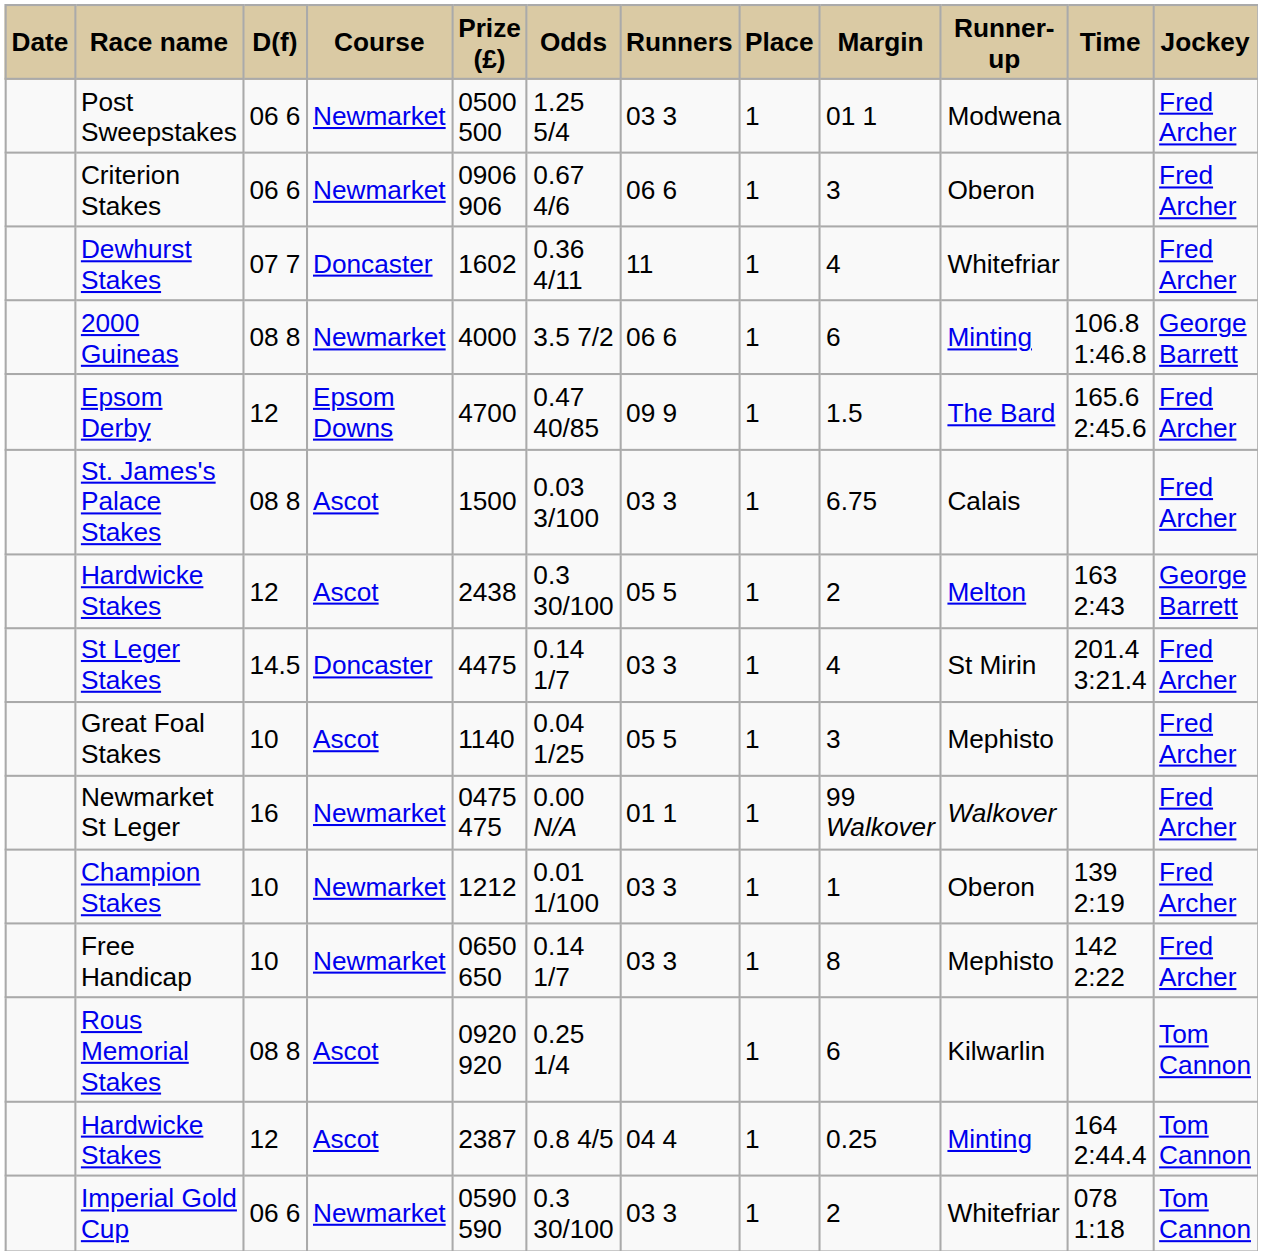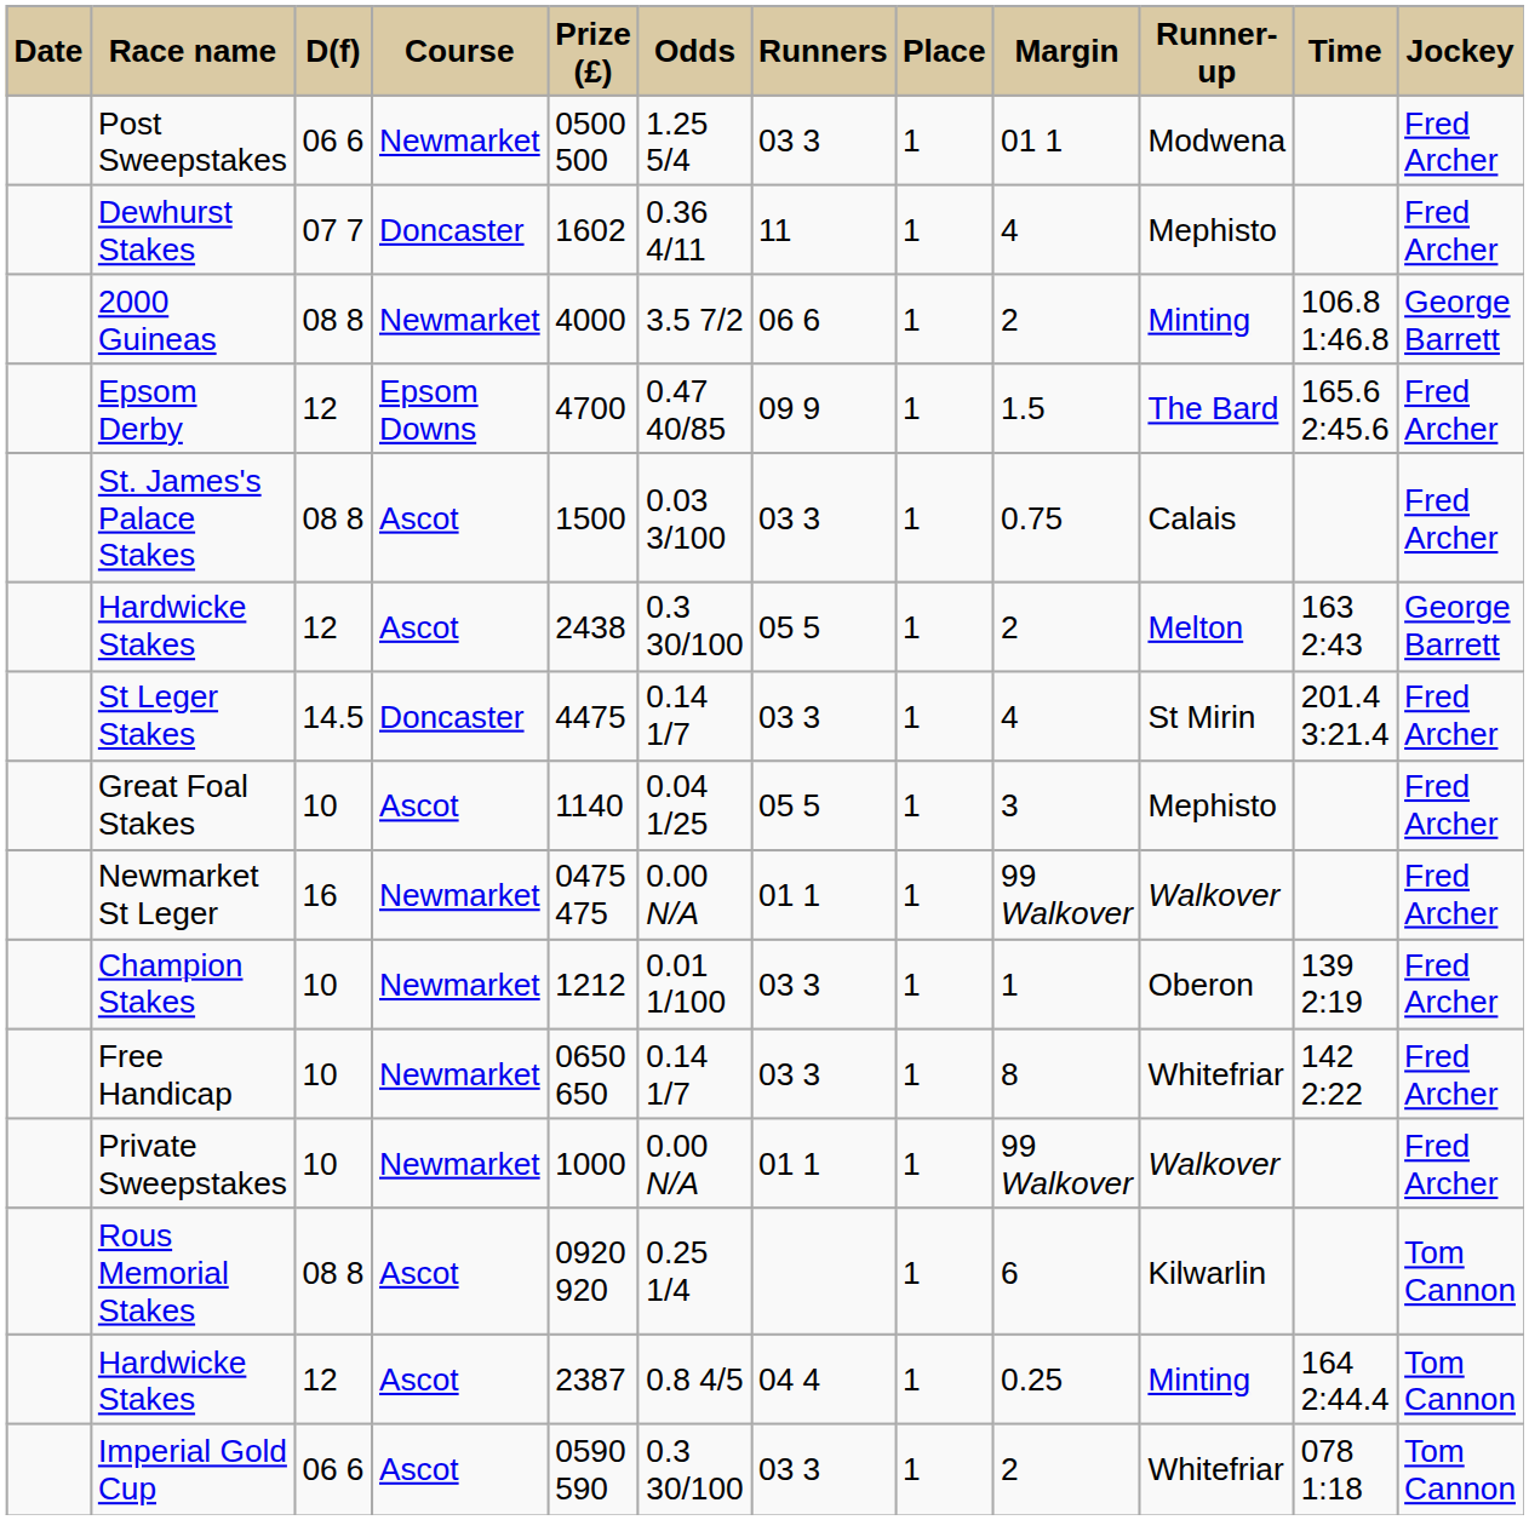- row: Criterion Stakes | 06 6 | Newmarket | 0906 906 | 0.67 4/6 | 06 6 | 1 | 3 | Oberon | Fred Archer
Dewhurst Stakes | Runner-up: Whitefriar -> Mephisto
2000 Guineas | Margin: 6 -> 2
St. James's Palace Stakes | Margin: 6.75 -> 0.75
Free Handicap | Runner-up: Mephisto -> Whitefriar
+ row: Private Sweepstakes | 10 | Newmarket | 1000 | 0.00 N/A | 01 1 | 1 | 99 Walkover | Walkover | Fred Archer
Imperial Gold Cup | Course: Newmarket -> Ascot
